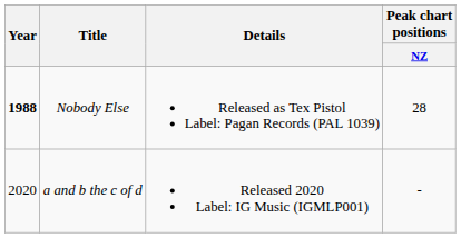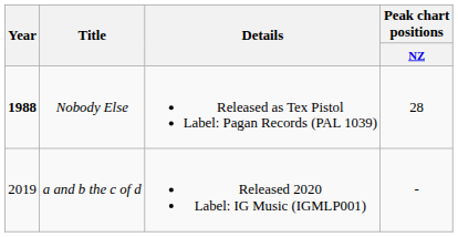a and b the c of d | Year: 2020 -> 2019
